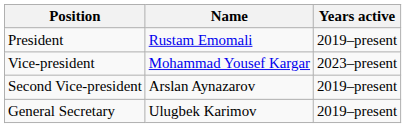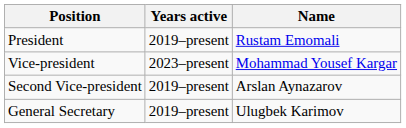columns swapped: Name <-> Years active
